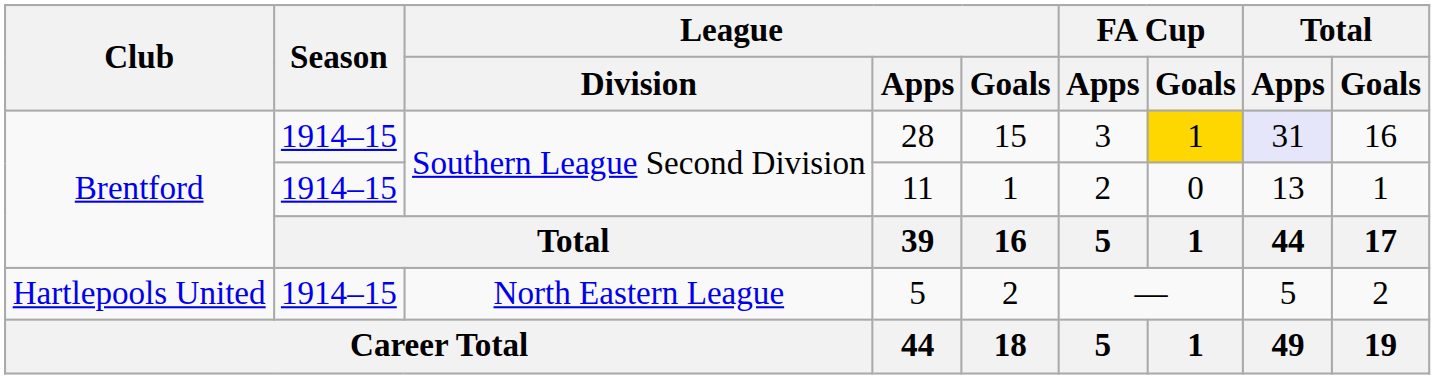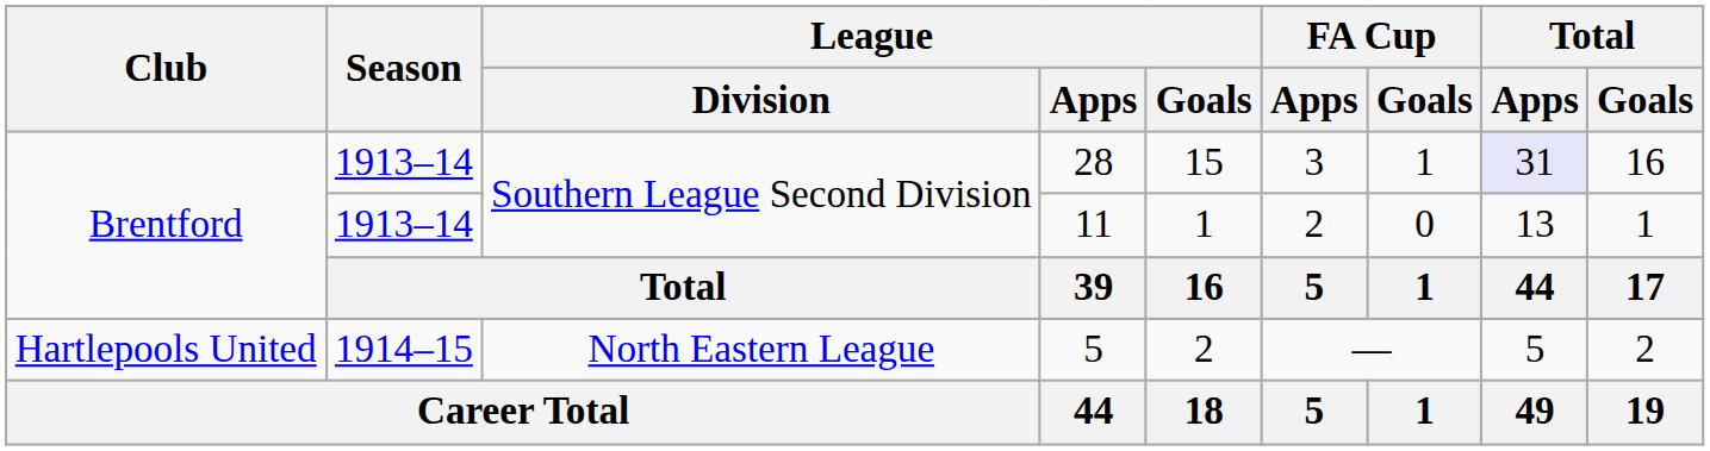28 | Season: 1914–15 -> 1913–14
28 | FA Cup / Goals: gold background -> no background
11 | Season: 1914–15 -> 1913–14
